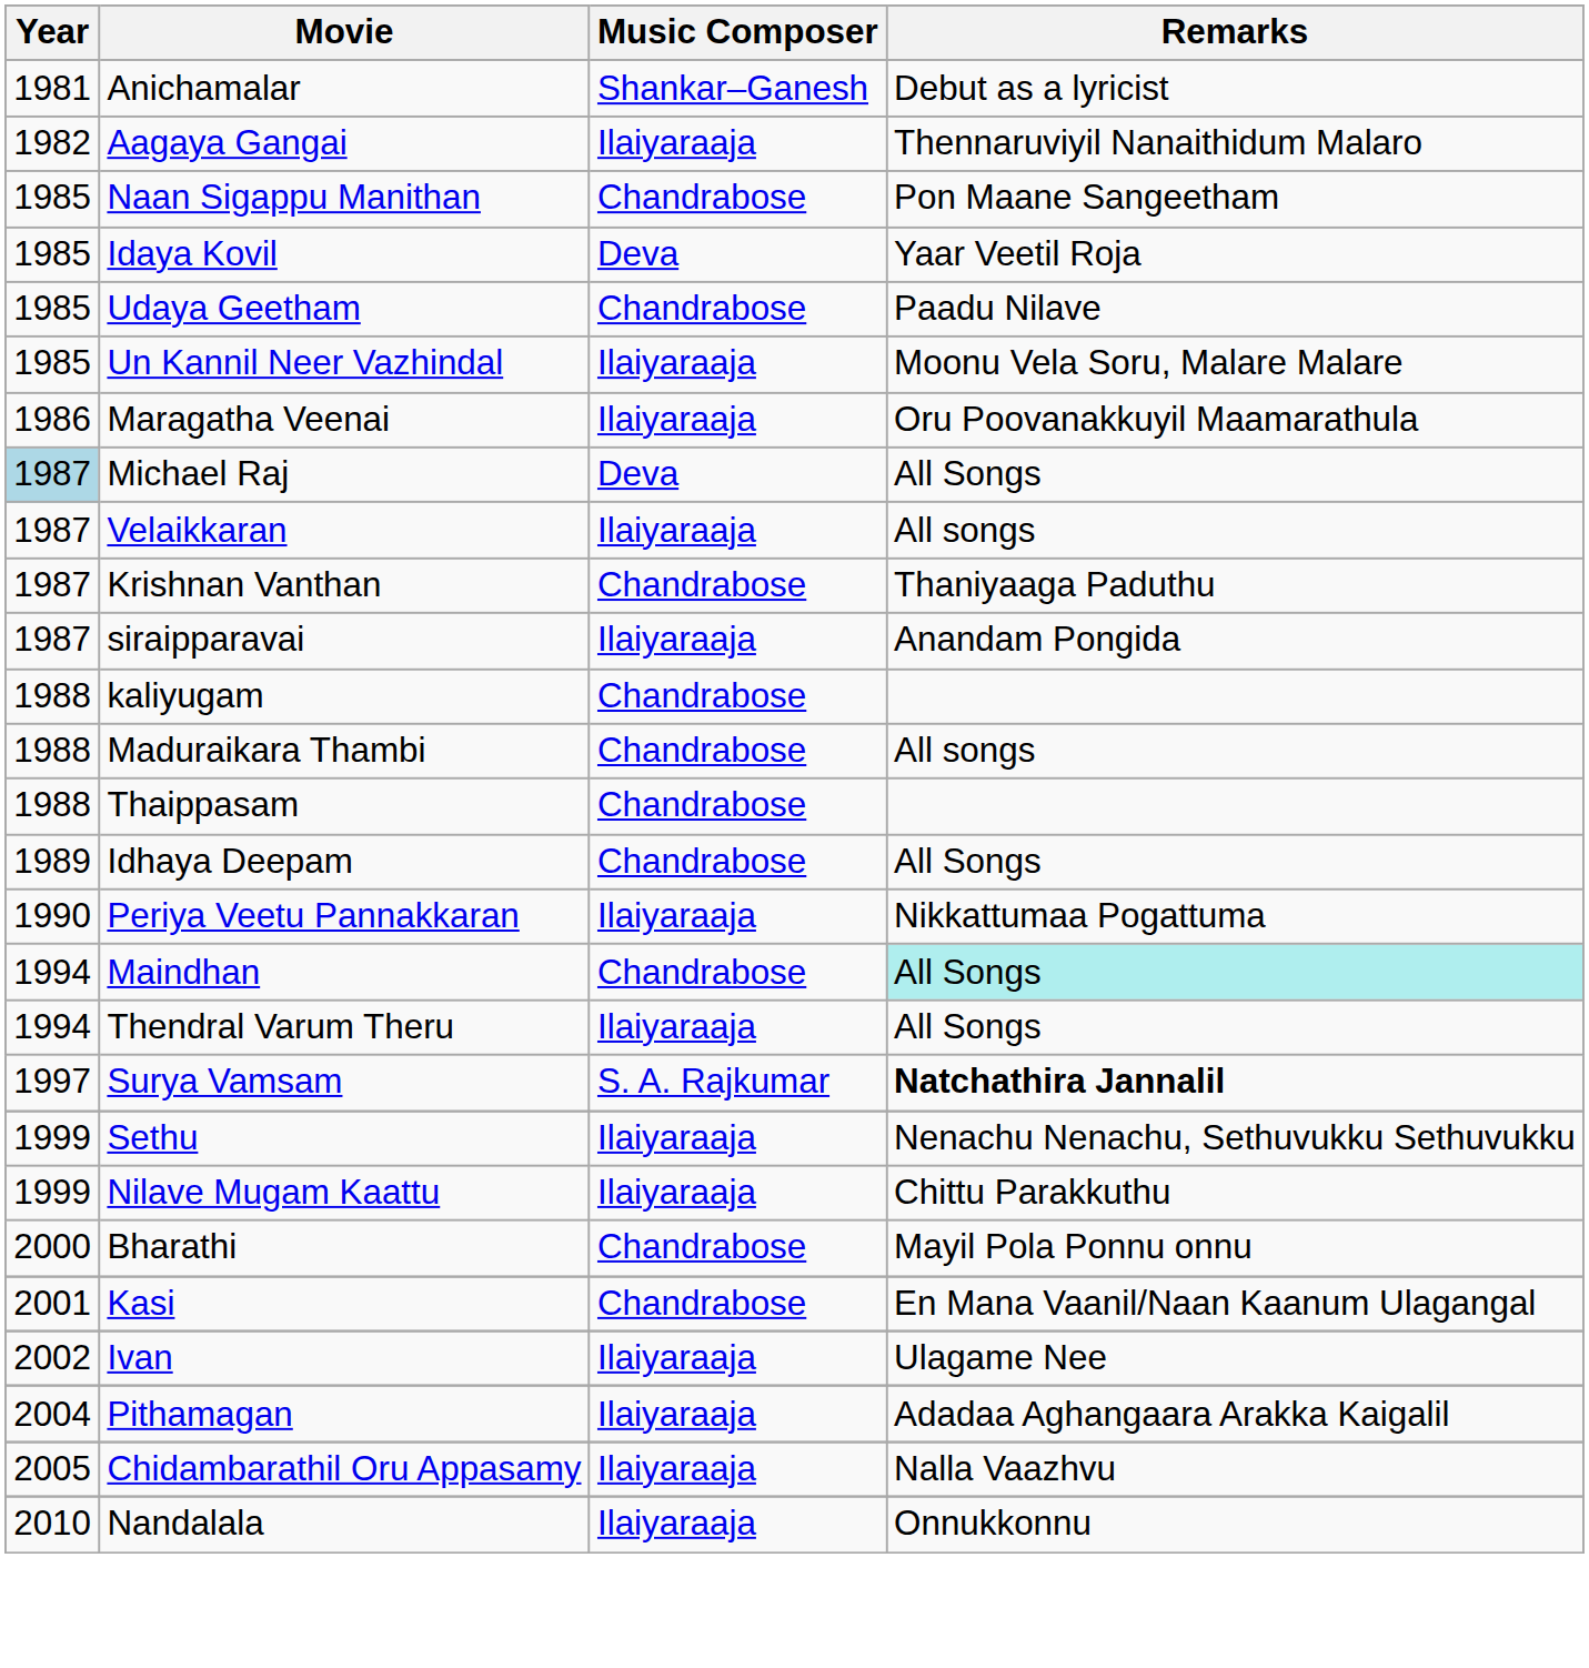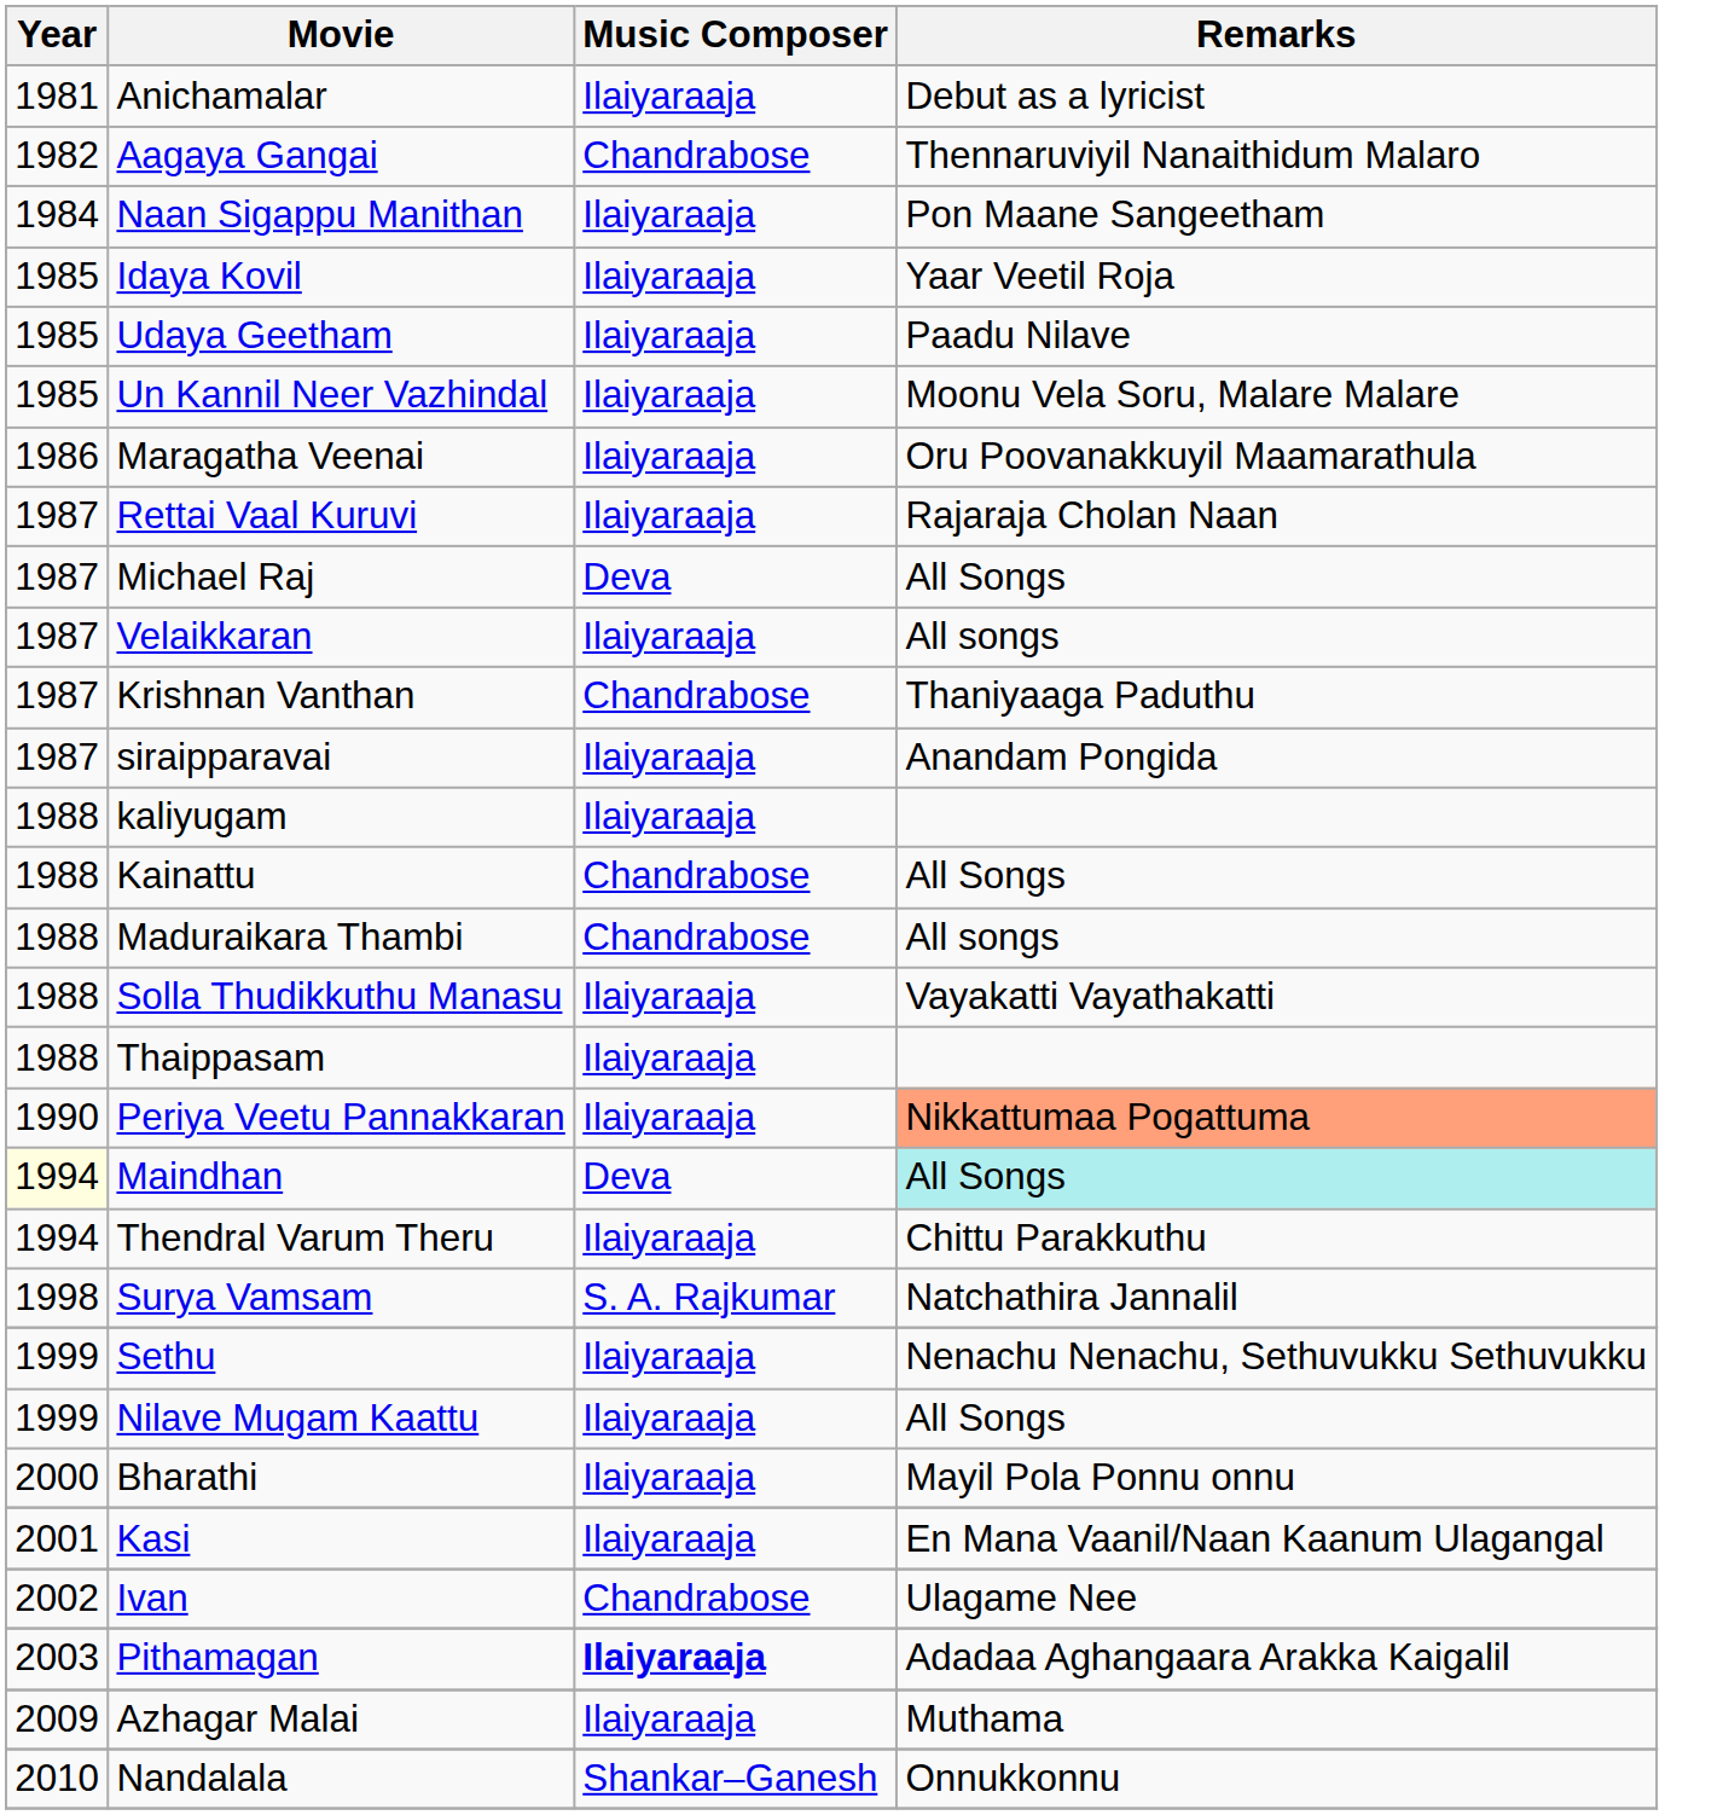Anichamalar | Music Composer: Shankar–Ganesh -> Ilaiyaraaja
Aagaya Gangai | Music Composer: Ilaiyaraaja -> Chandrabose
Naan Sigappu Manithan | Year: 1985 -> 1984
Naan Sigappu Manithan | Music Composer: Chandrabose -> Ilaiyaraaja
Idaya Kovil | Music Composer: Deva -> Ilaiyaraaja
Udaya Geetham | Music Composer: Chandrabose -> Ilaiyaraaja
+ row: 1987 | Rettai Vaal Kuruvi | Ilaiyaraaja | Rajaraja Cholan Naan
Michael Raj | Year: lightblue background -> no background
kaliyugam | Music Composer: Chandrabose -> Ilaiyaraaja
+ row: 1988 | Kainattu | Chandrabose | All Songs
+ row: 1988 | Solla Thudikkuthu Manasu | Ilaiyaraaja | Vayakatti Vayathakatti
Thaippasam | Music Composer: Chandrabose -> Ilaiyaraaja
- row: 1989 | Idhaya Deepam | Chandrabose | All Songs
Periya Veetu Pannakkaran | Remarks: no background -> lightsalmon background
Maindhan | Year: no background -> lightyellow background
Maindhan | Music Composer: Chandrabose -> Deva
Thendral Varum Theru | Remarks: All Songs -> Chittu Parakkuthu
Surya Vamsam | Year: 1997 -> 1998
Surya Vamsam | Remarks: bold -> normal
Nilave Mugam Kaattu | Remarks: Chittu Parakkuthu -> All Songs
Bharathi | Music Composer: Chandrabose -> Ilaiyaraaja
Kasi | Music Composer: Chandrabose -> Ilaiyaraaja
Ivan | Music Composer: Ilaiyaraaja -> Chandrabose
Pithamagan | Year: 2004 -> 2003
Pithamagan | Music Composer: normal -> bold
- row: 2005 | Chidambarathil Oru Appasamy | Ilaiyaraaja | Nalla Vaazhvu
+ row: 2009 | Azhagar Malai | Ilaiyaraaja | Muthama
Nandalala | Music Composer: Ilaiyaraaja -> Shankar–Ganesh
